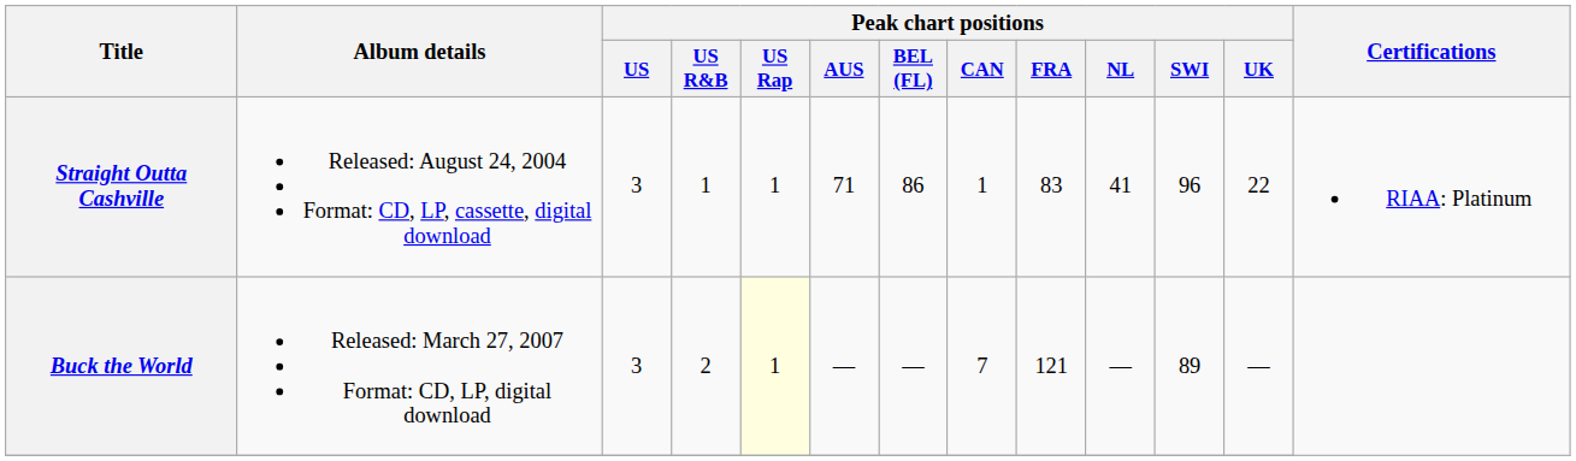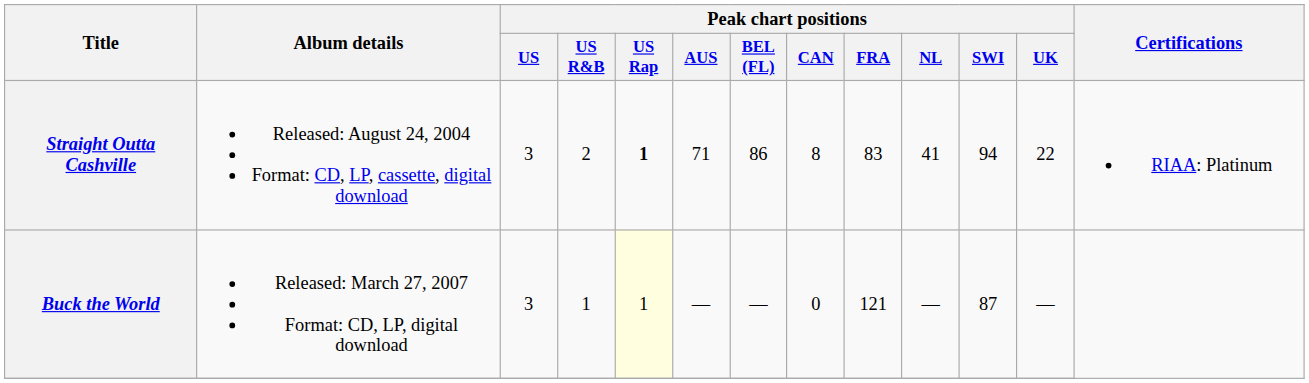Straight Outta Cashville | Peak chart positions / US R&B: 1 -> 2
Straight Outta Cashville | Peak chart positions / US Rap: normal -> bold
Straight Outta Cashville | Peak chart positions / CAN: 1 -> 8
Straight Outta Cashville | Peak chart positions / SWI: 96 -> 94
Buck the World | Peak chart positions / US R&B: 2 -> 1
Buck the World | Peak chart positions / CAN: 7 -> 0
Buck the World | Peak chart positions / SWI: 89 -> 87
